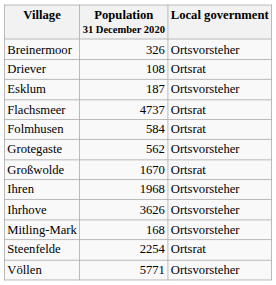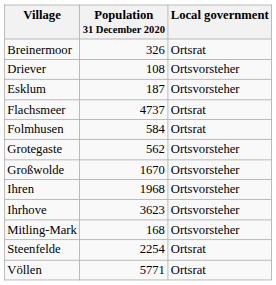Breinermoor | Local government: Ortsvorsteher -> Ortsrat
Driever | Local government: Ortsrat -> Ortsvorsteher
Großwolde | Local government: Ortsrat -> Ortsvorsteher
Ihrhove | Population 31 December 2020: 3626 -> 3623
Völlen | Local government: Ortsvorsteher -> Ortsrat
